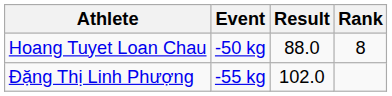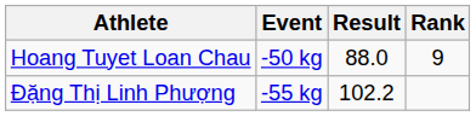Hoang Tuyet Loan Chau | Rank: 8 -> 9
Đặng Thị Linh Phượng | Result: 102.0 -> 102.2
